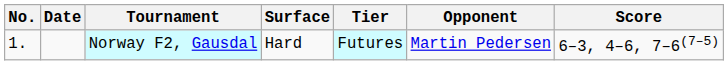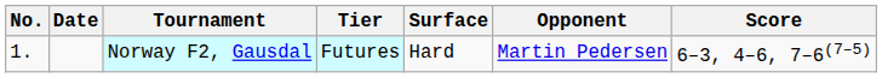columns swapped: Tier <-> Surface
